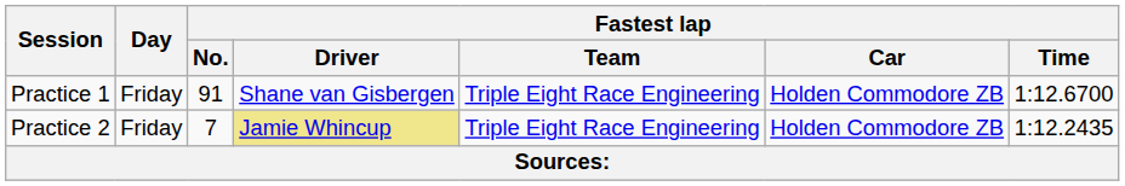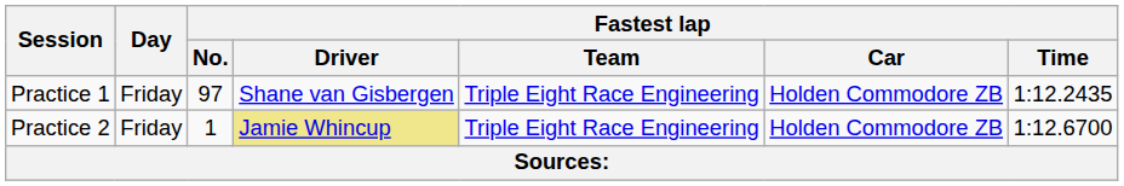Practice 1 | Fastest lap / No.: 91 -> 97
Practice 1 | Fastest lap / Time: 1:12.6700 -> 1:12.2435
Practice 2 | Fastest lap / No.: 7 -> 1
Practice 2 | Fastest lap / Time: 1:12.2435 -> 1:12.6700
